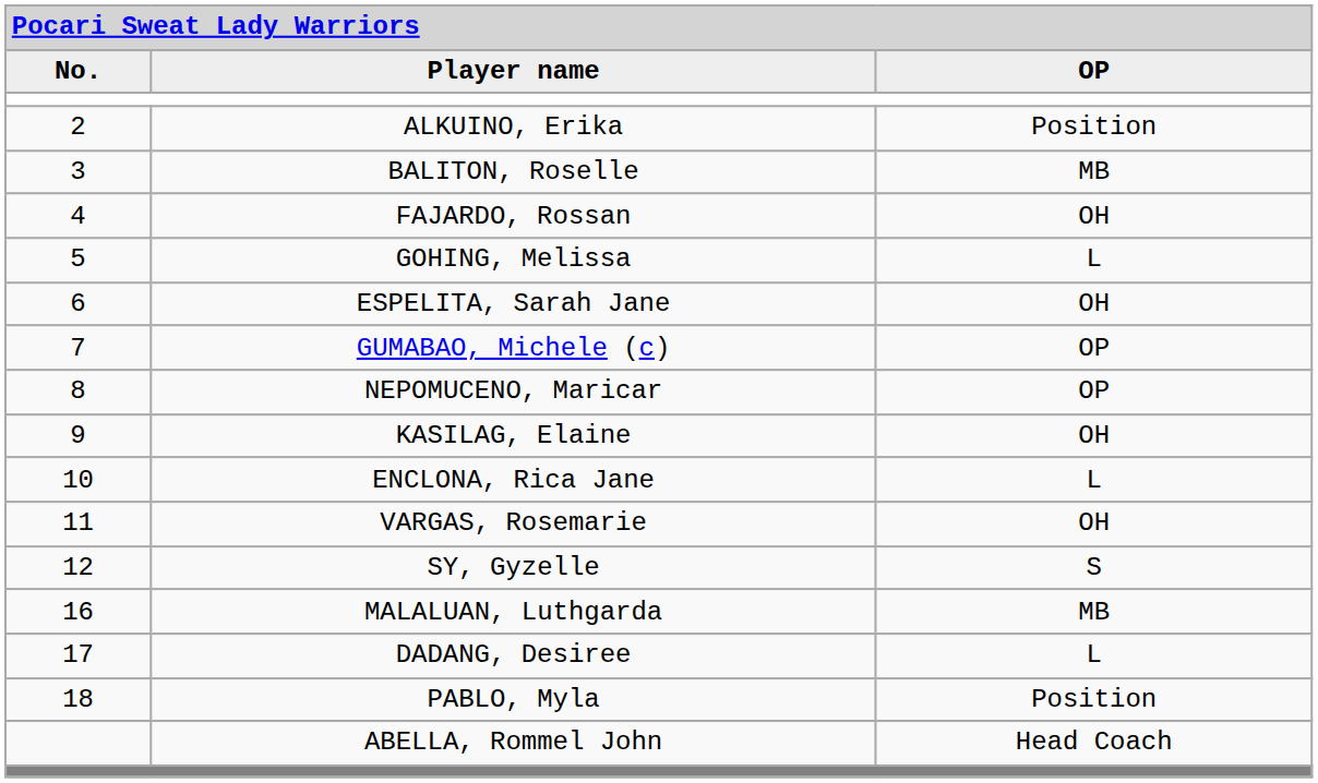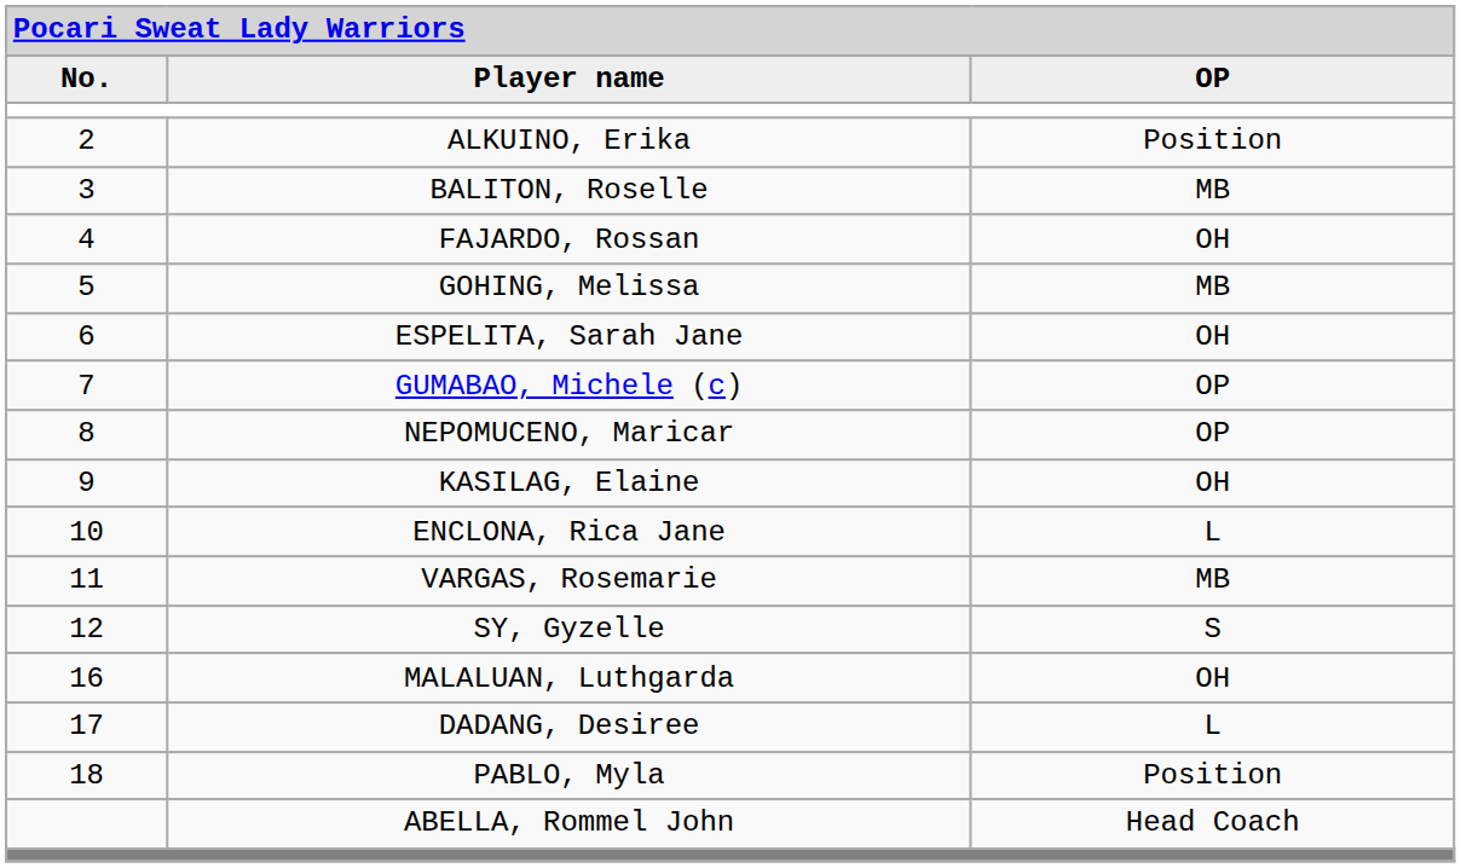GOHING, Melissa | column 3: L -> MB
VARGAS, Rosemarie | column 3: OH -> MB
MALALUAN, Luthgarda | column 3: MB -> OH
